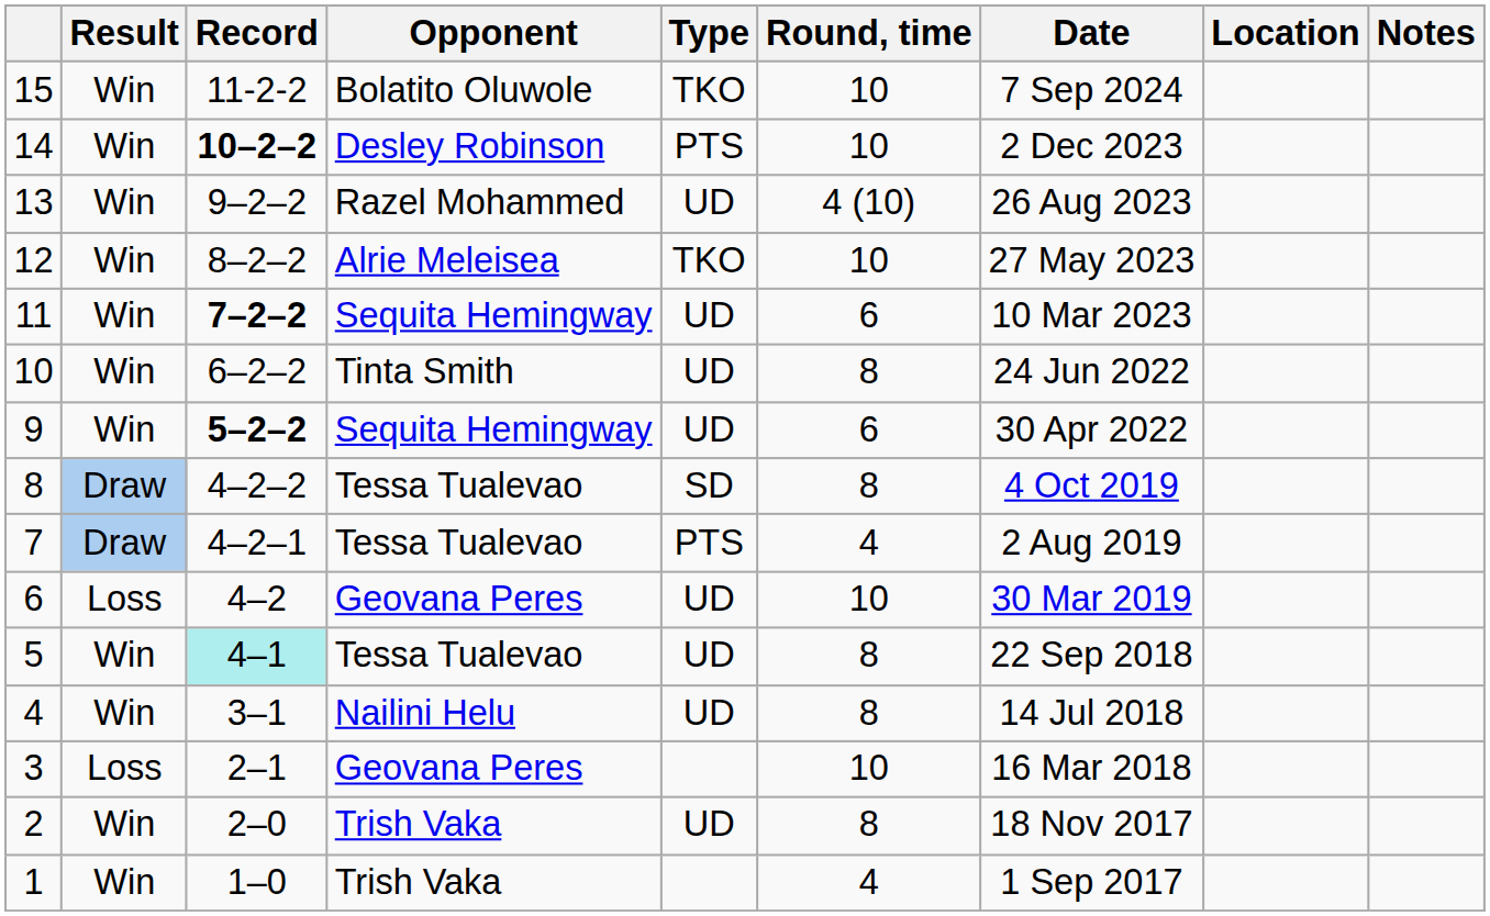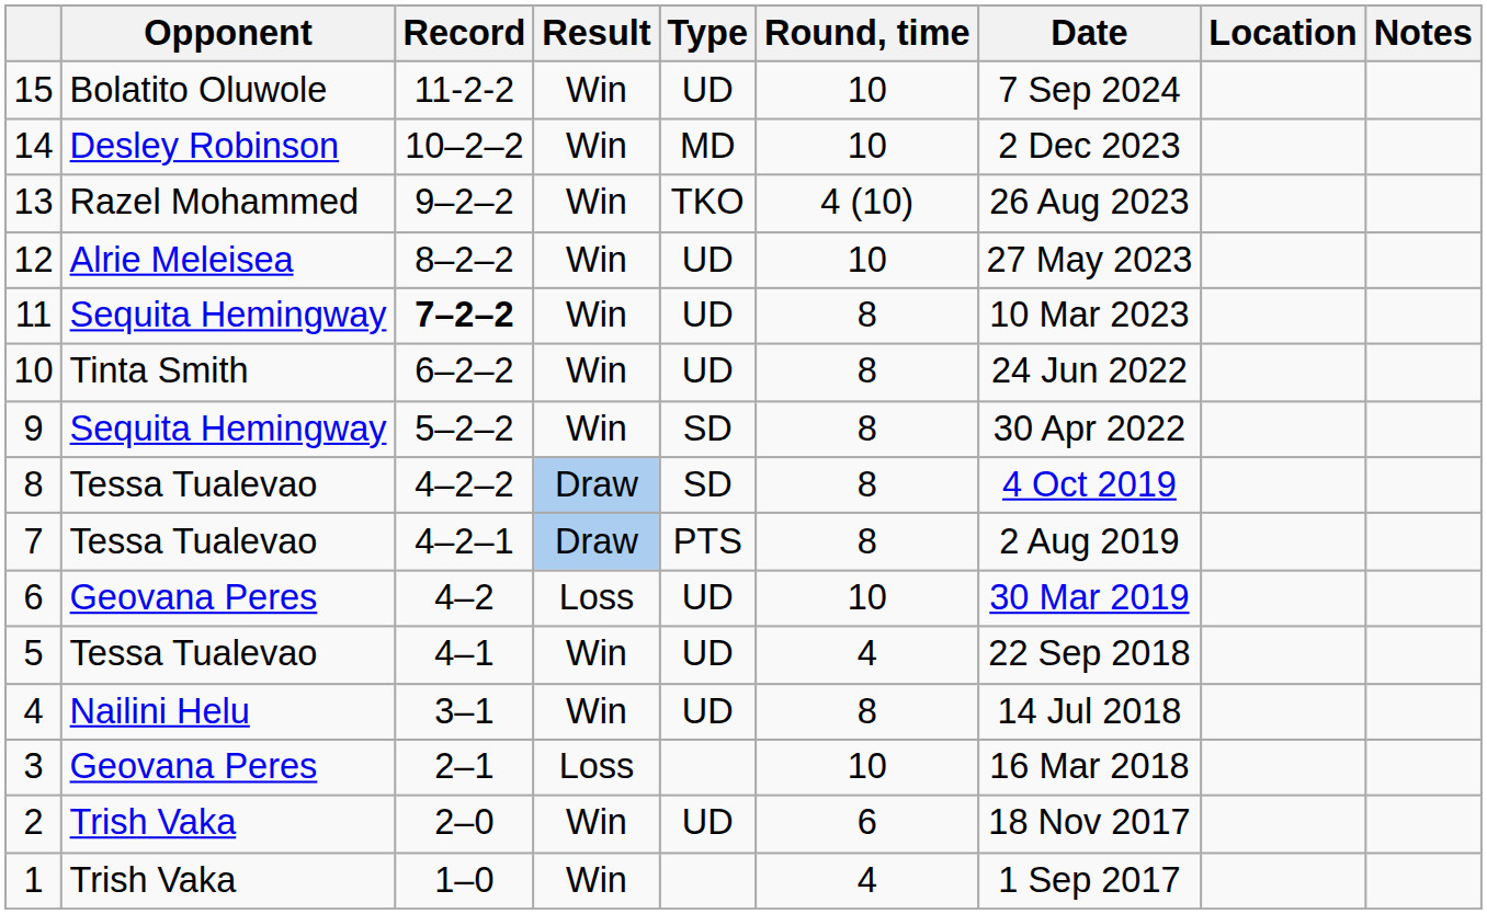columns swapped: Result <-> Opponent
15 | Type: TKO -> UD
14 | Record: bold -> normal
14 | Type: PTS -> MD
13 | Type: UD -> TKO
12 | Type: TKO -> UD
11 | Round, time: 6 -> 8
9 | Record: bold -> normal
9 | Type: UD -> SD
9 | Round, time: 6 -> 8
7 | Round, time: 4 -> 8
5 | Record: paleturquoise background -> no background
5 | Round, time: 8 -> 4
2 | Round, time: 8 -> 6
